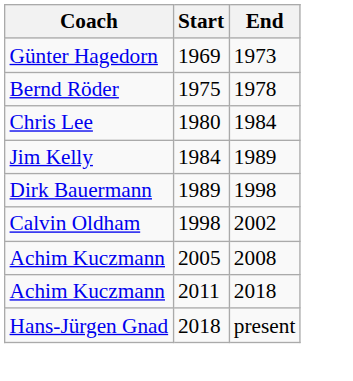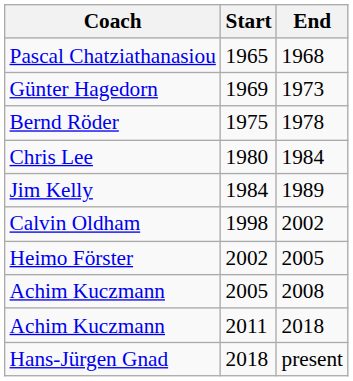+ row: Pascal Chatziathanasiou | 1965 | 1968
- row: Dirk Bauermann | 1989 | 1998
+ row: Heimo Förster | 2002 | 2005
